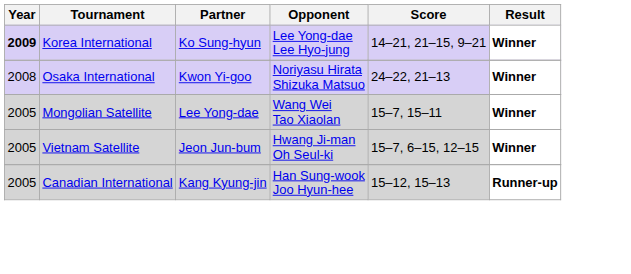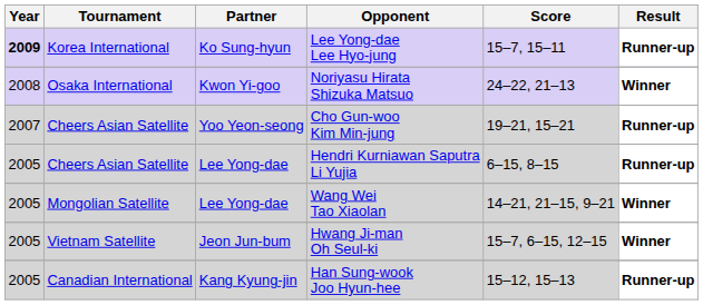Lee Yong-dae Lee Hyo-jung | Score: 14–21, 21–15, 9–21 -> 15–7, 15–11
Lee Yong-dae Lee Hyo-jung | Result: Winner -> Runner-up
+ row: 2007 | Cheers Asian Satellite | Yoo Yeon-seong | Cho Gun-woo Kim Min-jung | 19–21, 15–21 | Runner-up
+ row: 2005 | Cheers Asian Satellite | Lee Yong-dae | Hendri Kurniawan Saputra Li Yujia | 6–15, 8–15 | Runner-up
Wang Wei Tao Xiaolan | Score: 15–7, 15–11 -> 14–21, 21–15, 9–21
